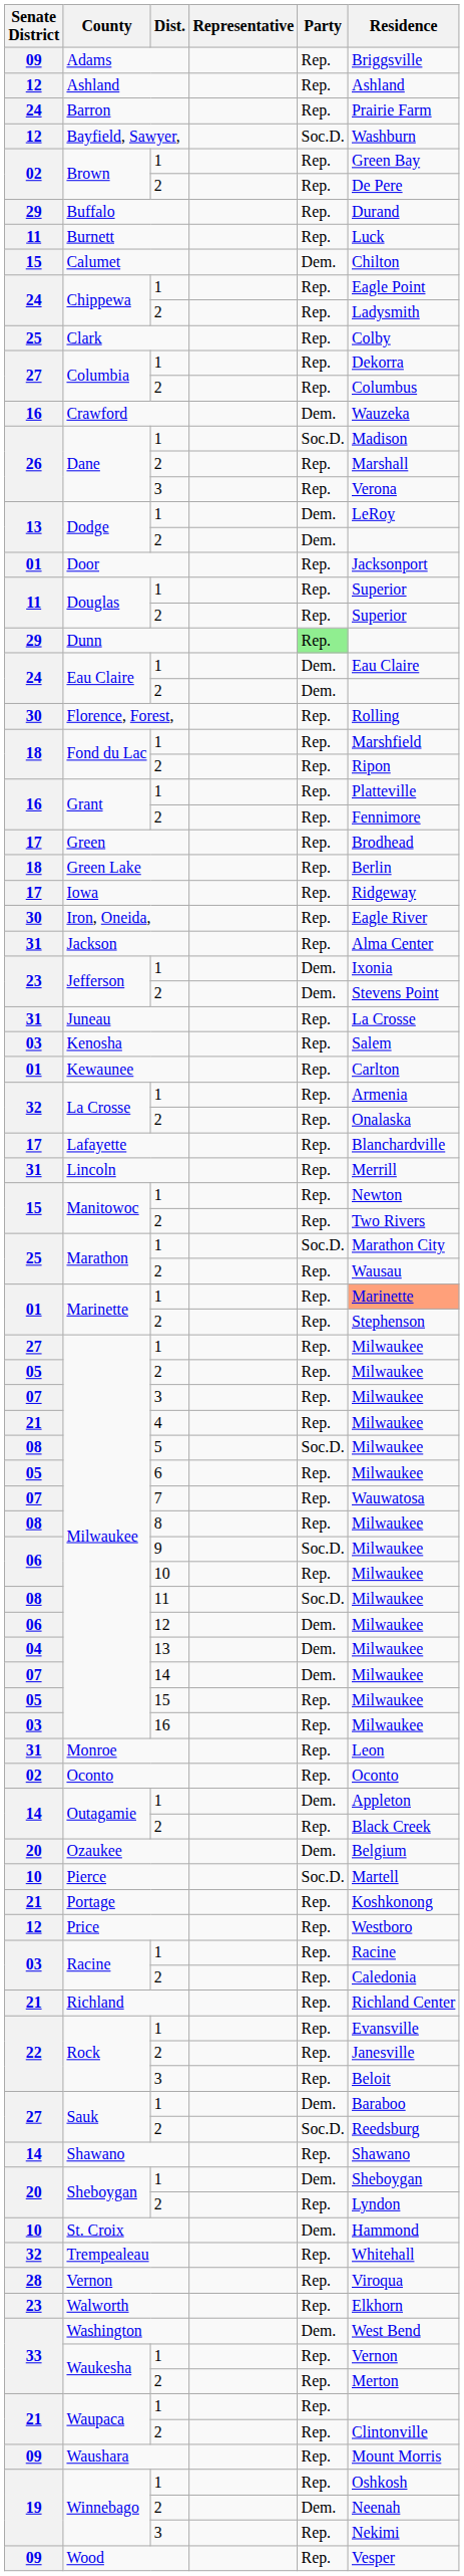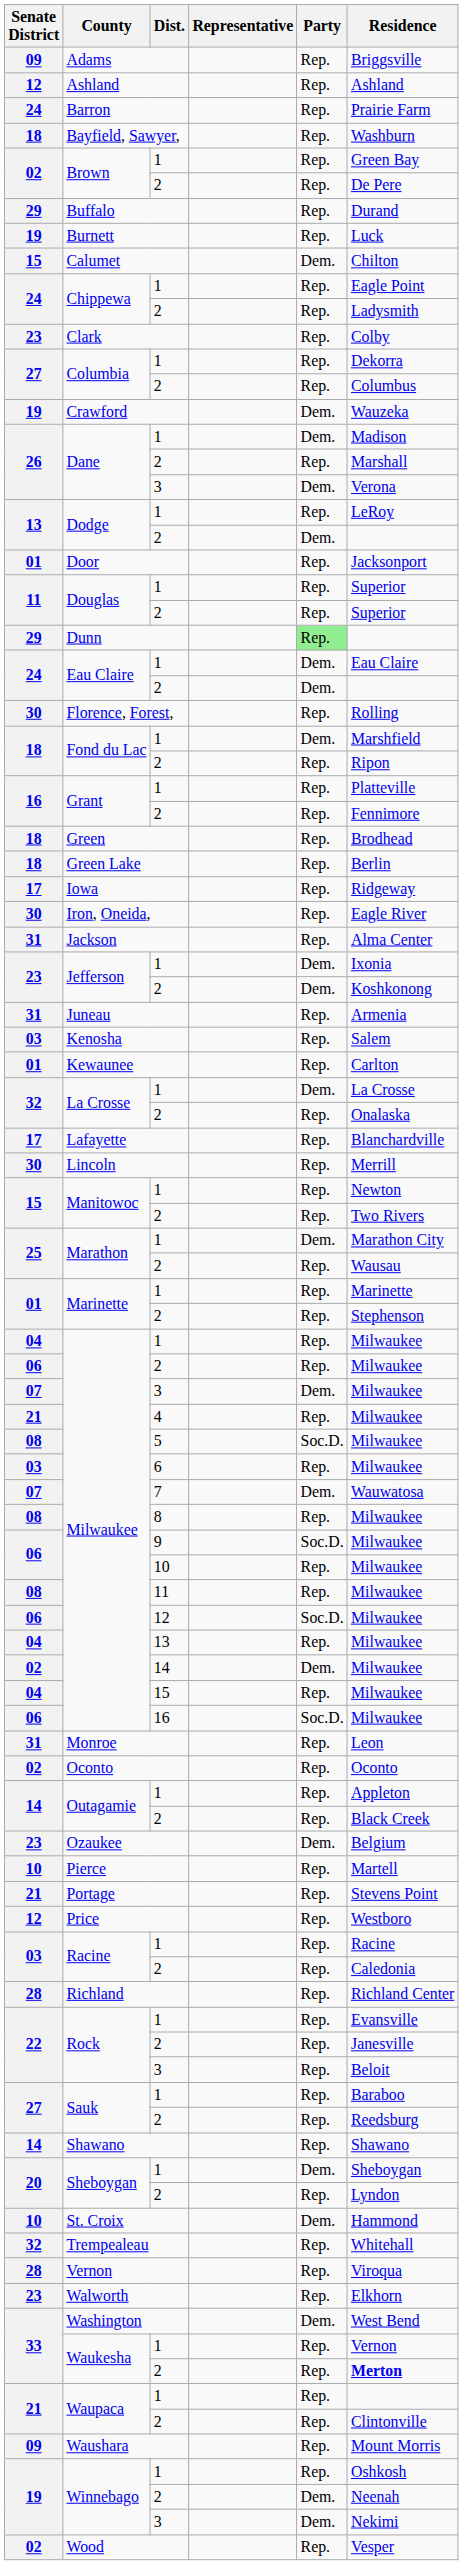Bayfield, Sawyer, | Senate District: 12 -> 18
Bayfield, Sawyer, | Party: Soc.D. -> Rep.
Burnett | Senate District: 11 -> 19
Clark | Senate District: 25 -> 23
Crawford | Senate District: 16 -> 19
Dane / 1 | Party: Soc.D. -> Dem.
Dane / 3 | Party: Rep. -> Dem.
Dodge / 1 | Party: Dem. -> Rep.
Fond du Lac / 1 | Party: Rep. -> Dem.
Green | Senate District: 17 -> 18
Jefferson / 2 | Residence: Stevens Point -> Koshkonong
Juneau | Residence: La Crosse -> Armenia
La Crosse / 1 | Party: Rep. -> Dem.
La Crosse / 1 | Residence: Armenia -> La Crosse
Lincoln | Senate District: 31 -> 30
Marathon / 1 | Party: Soc.D. -> Dem.
Marinette / 1 | Residence: lightsalmon background -> no background
Milwaukee / 1 | Senate District: 27 -> 04
Milwaukee / 2 | Senate District: 05 -> 06
Milwaukee / 3 | Party: Rep. -> Dem.
Milwaukee / 6 | Senate District: 05 -> 03
Milwaukee / 7 | Party: Rep. -> Dem.
Milwaukee / 11 | Party: Soc.D. -> Rep.
Milwaukee / 12 | Party: Dem. -> Soc.D.
Milwaukee / 13 | Party: Dem. -> Rep.
Milwaukee / 14 | Senate District: 07 -> 02
Milwaukee / 15 | Senate District: 05 -> 04
Milwaukee / 16 | Senate District: 03 -> 06
Milwaukee / 16 | Party: Rep. -> Soc.D.
Outagamie / 1 | Party: Dem. -> Rep.
Ozaukee | Senate District: 20 -> 23
Pierce | Party: Soc.D. -> Rep.
Portage | Residence: Koshkonong -> Stevens Point
Richland | Senate District: 21 -> 28
Sauk / 1 | Party: Dem. -> Rep.
Sauk / 2 | Party: Soc.D. -> Rep.
Waukesha / 2 | Residence: normal -> bold
Winnebago / 3 | Party: Rep. -> Dem.
Wood | Senate District: 09 -> 02
